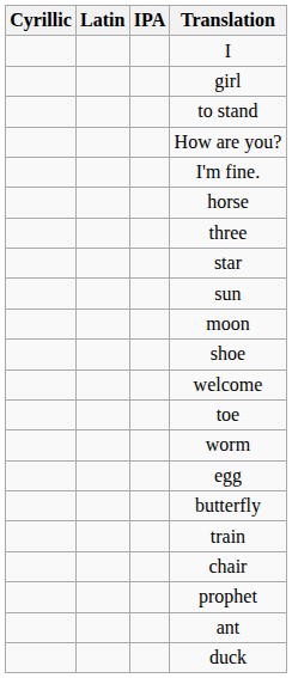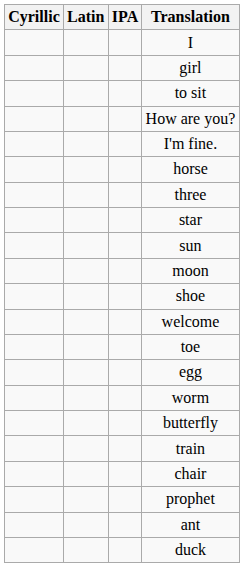+ row: to sit
- row: to stand
rows swapped: worm <-> egg
